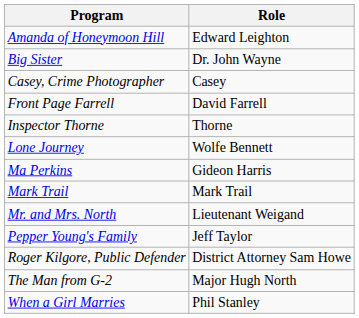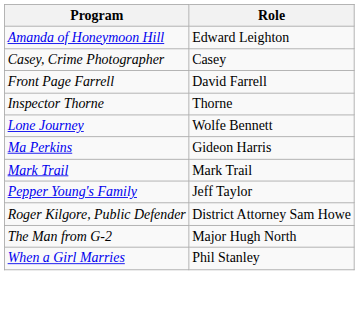- row: Big Sister | Dr. John Wayne
- row: Mr. and Mrs. North | Lieutenant Weigand
